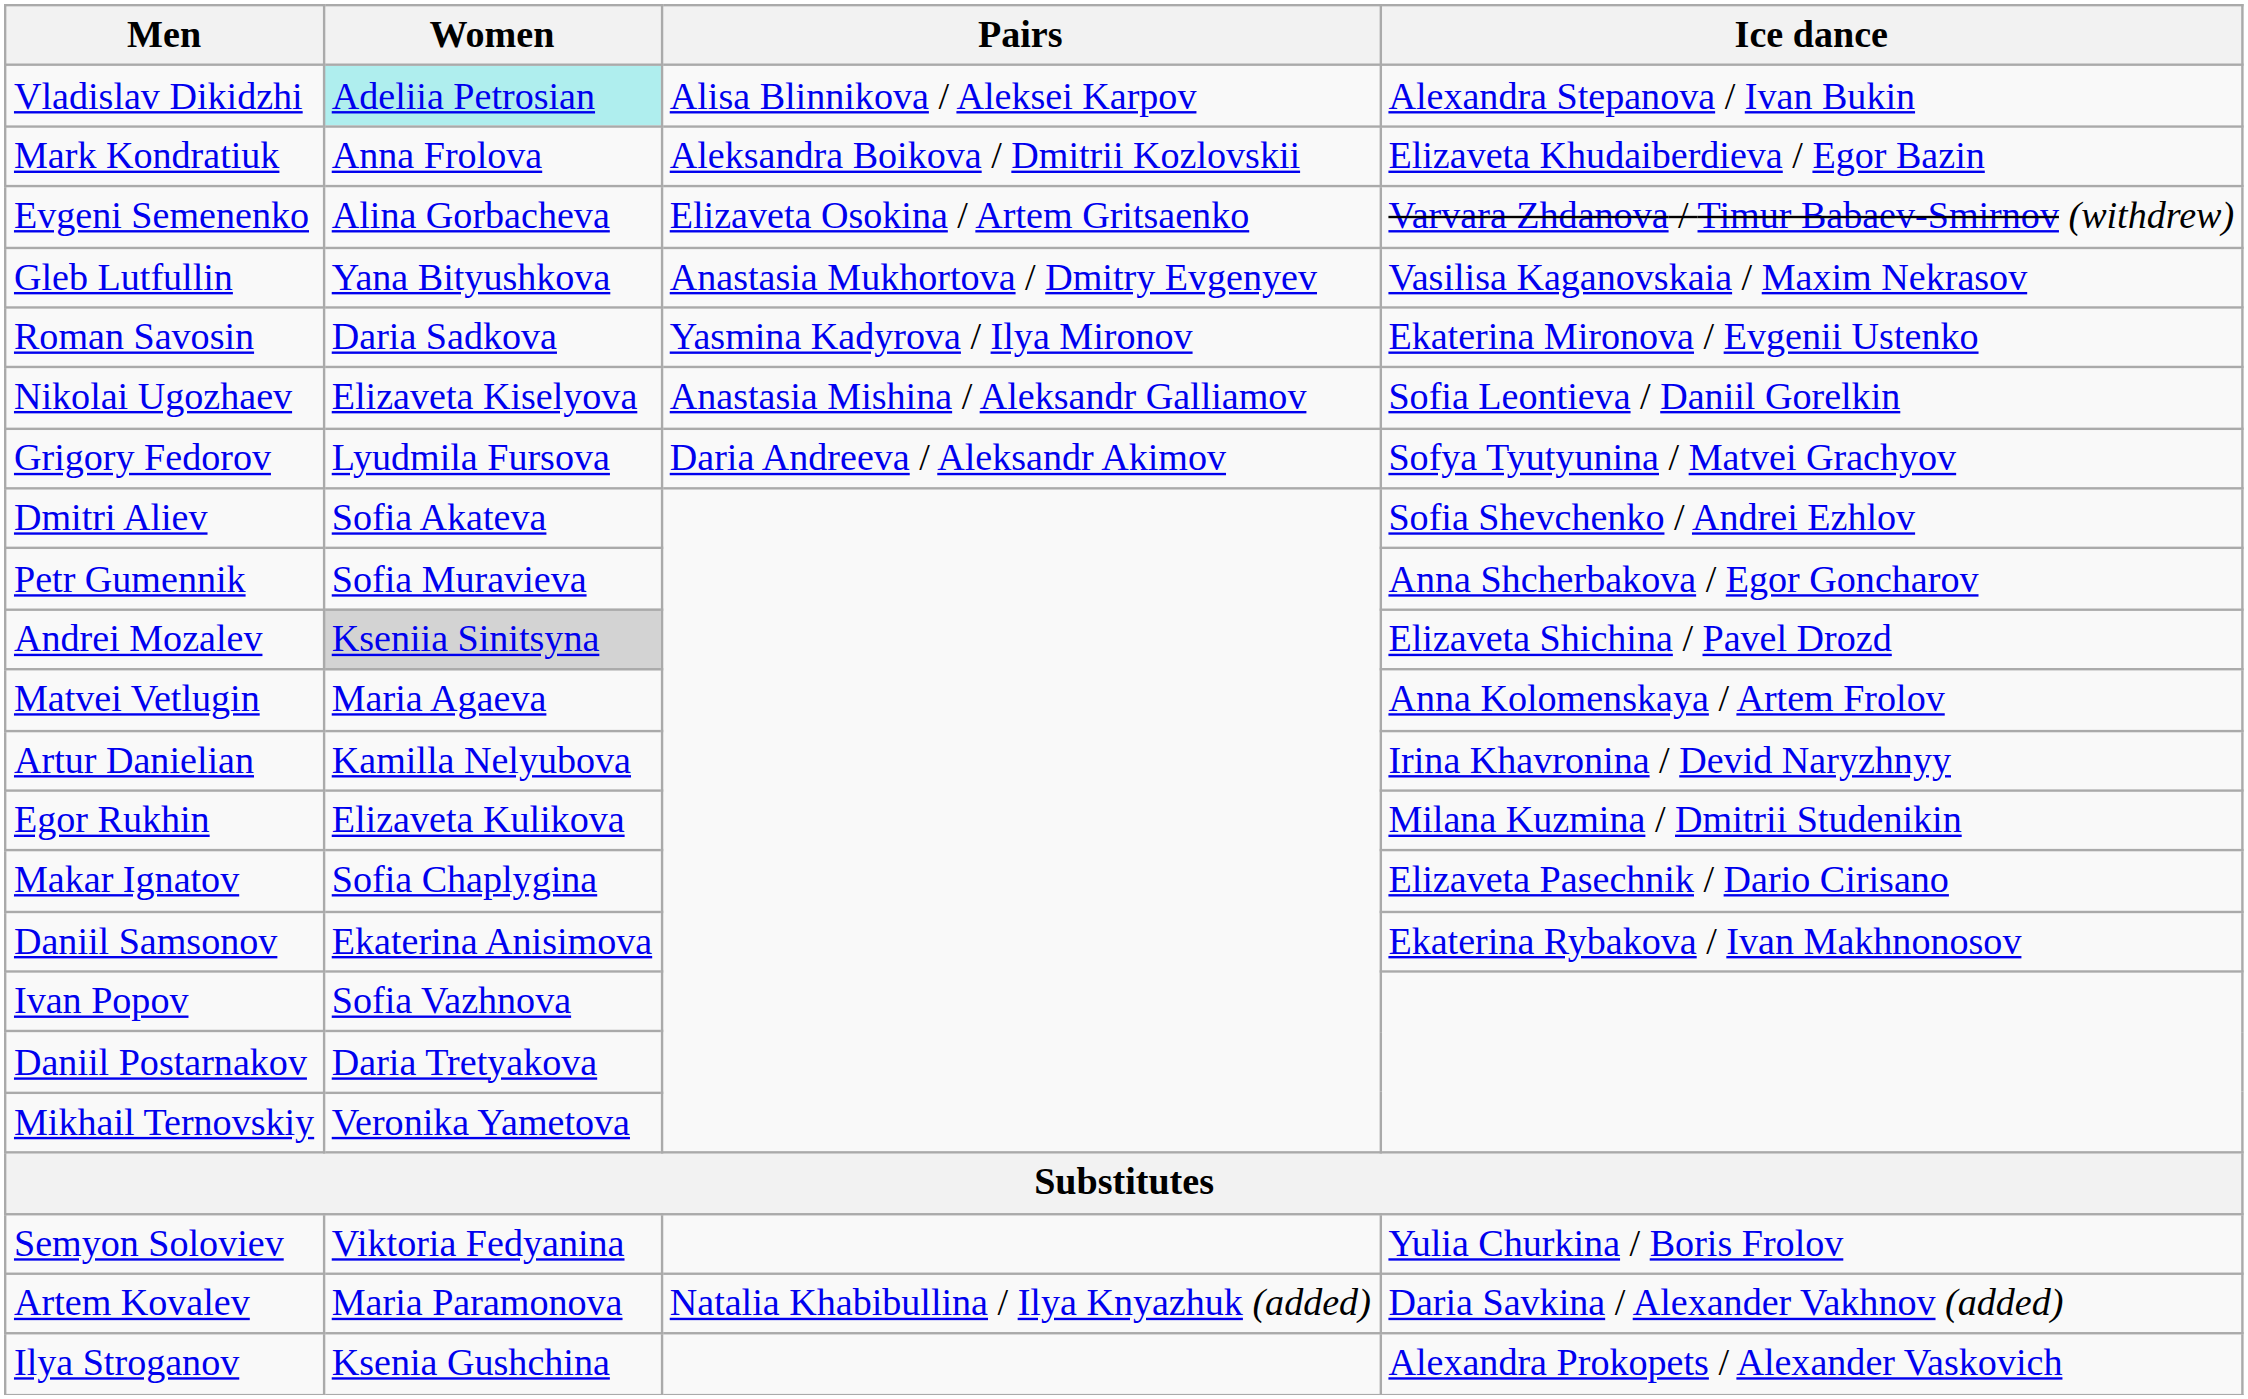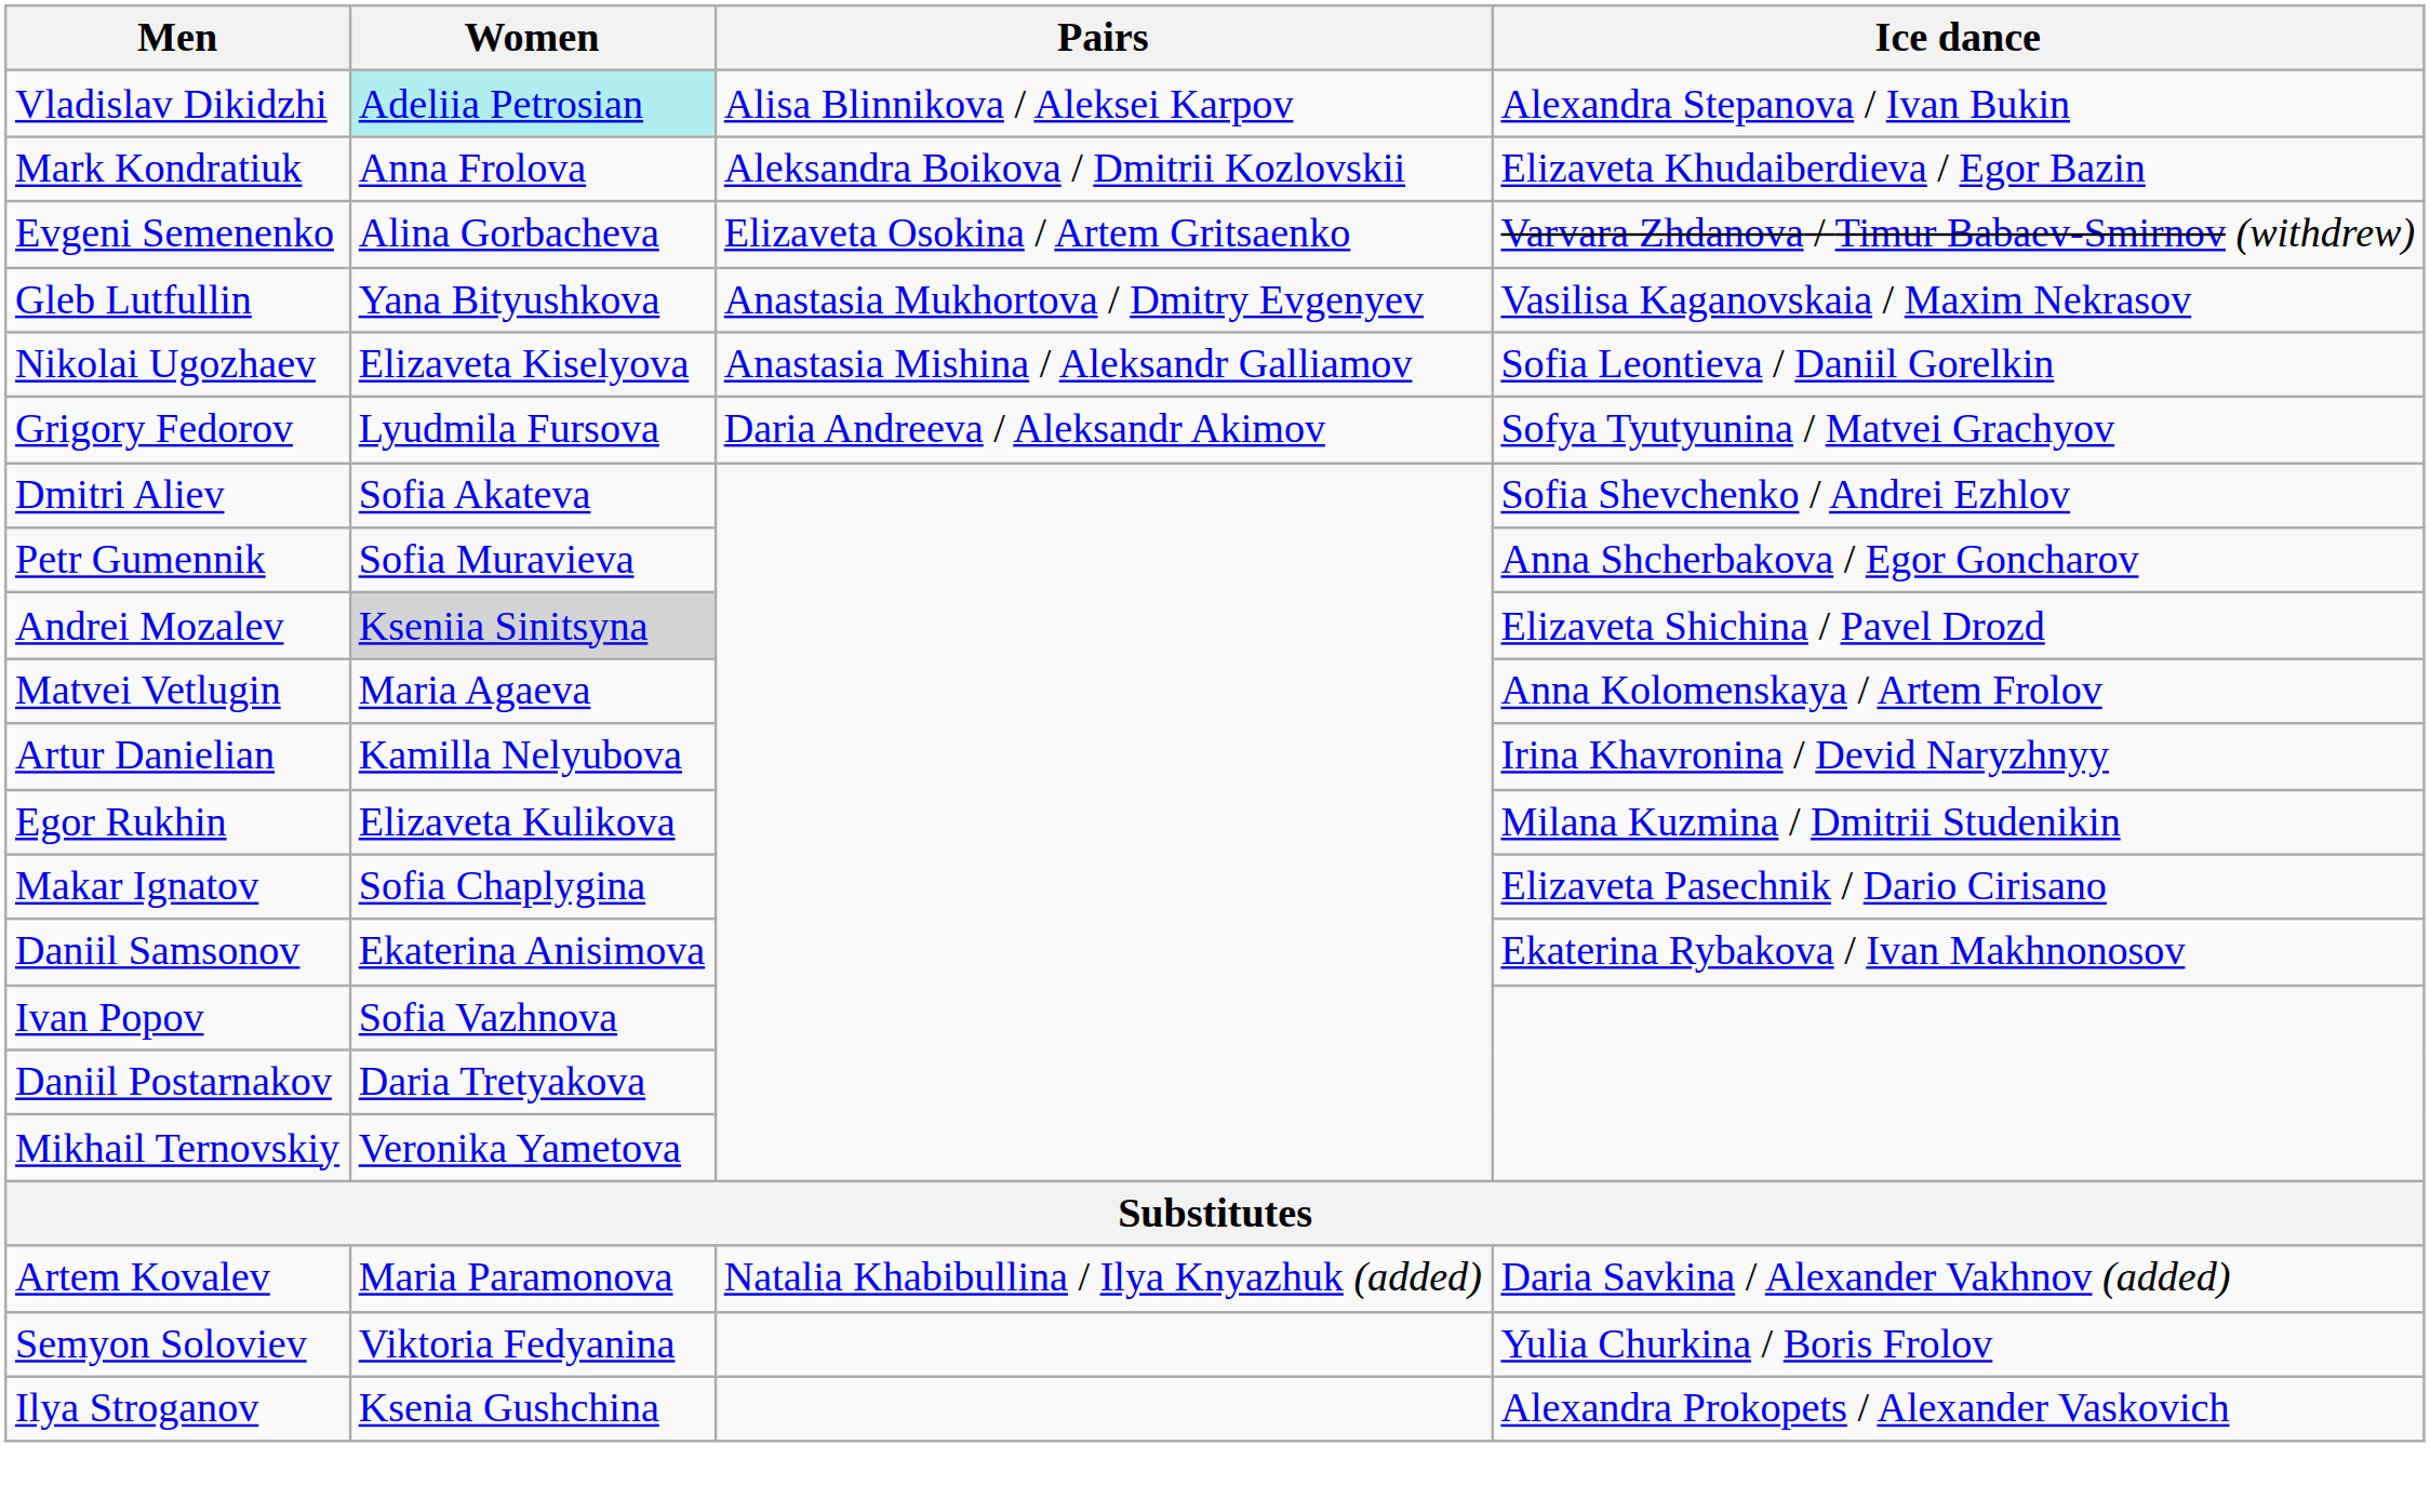- row: Roman Savosin | Daria Sadkova | Yasmina Kadyrova / Ilya Mironov | Ekaterina Mironova / Evgenii Ustenko
rows swapped: Artem Kovalev <-> Semyon Soloviev
